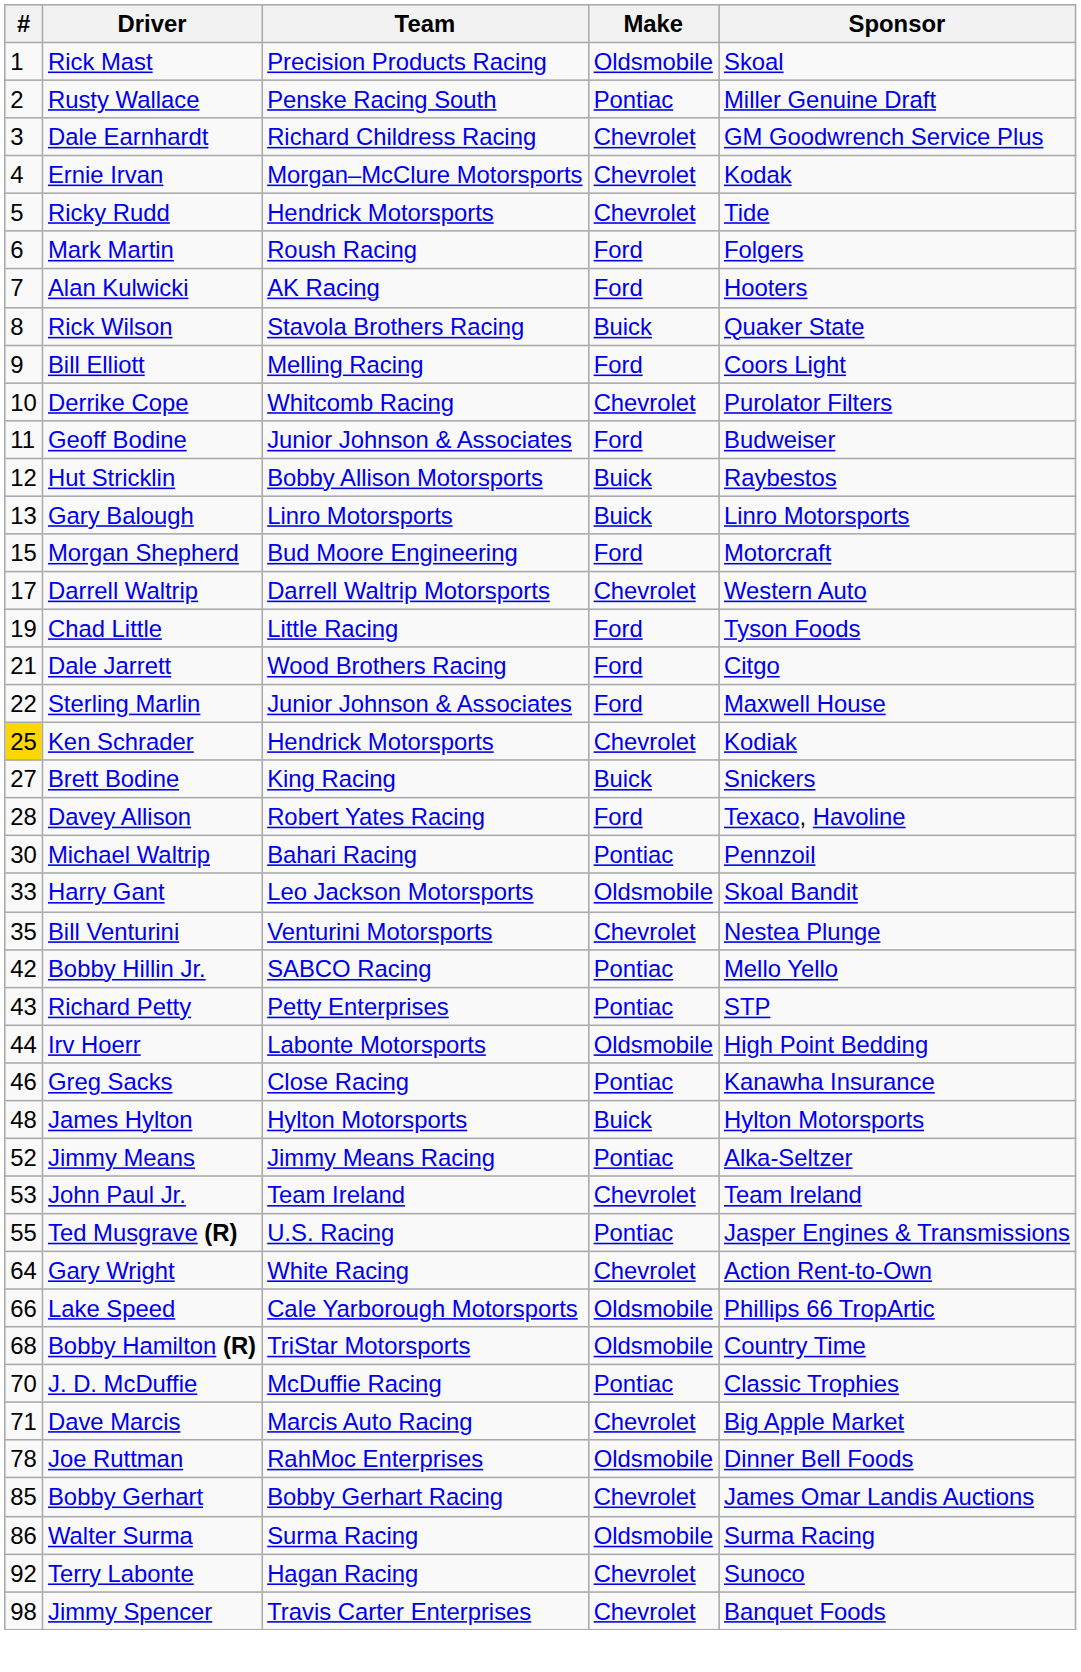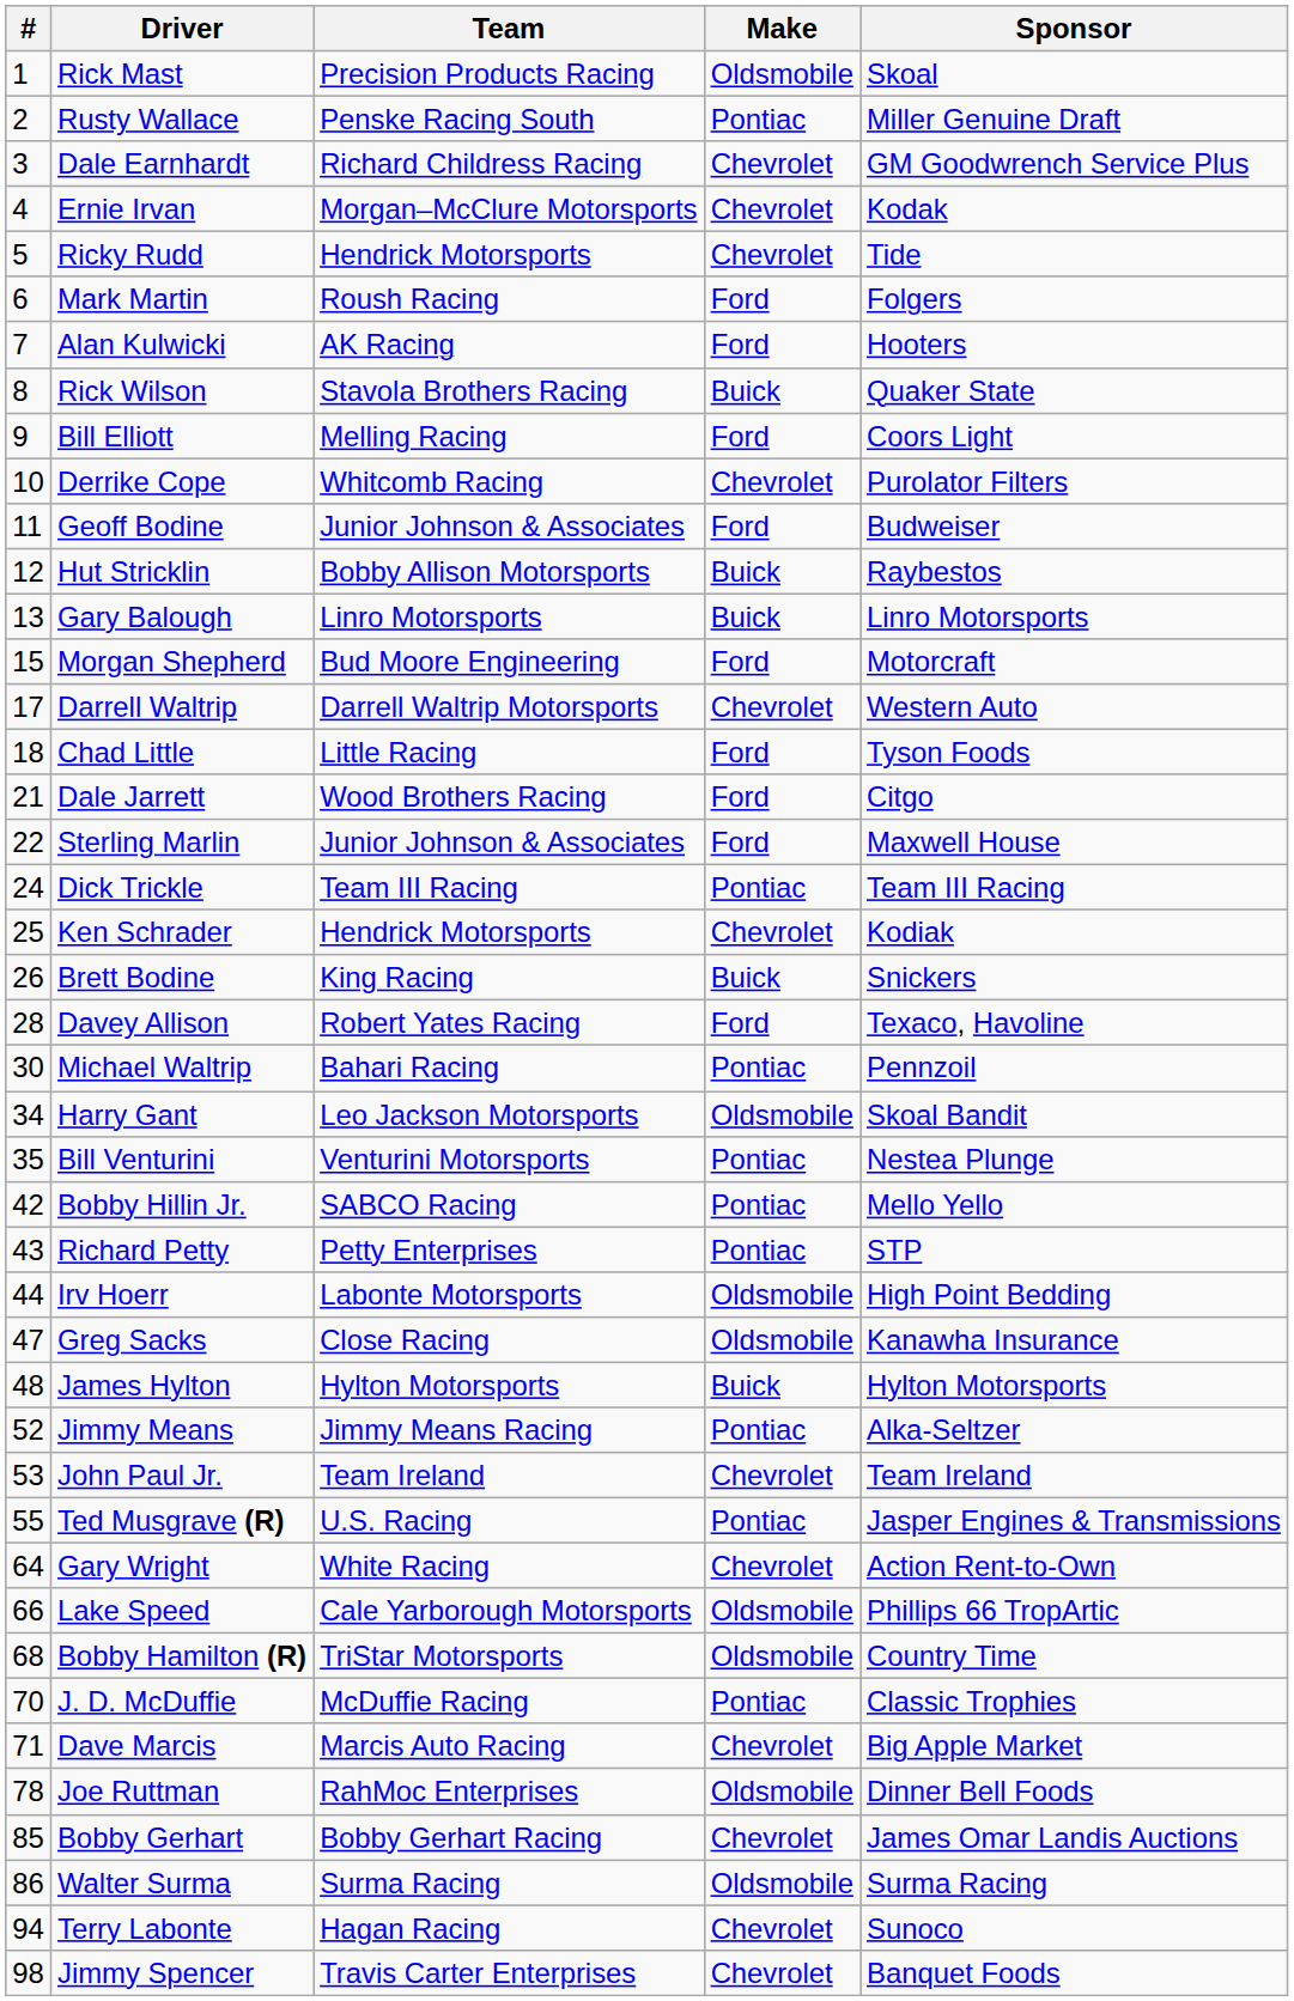Chad Little | #: 19 -> 18
+ row: 24 | Dick Trickle | Team III Racing | Pontiac | Team III Racing
Ken Schrader | #: gold background -> no background
Brett Bodine | #: 27 -> 26
Harry Gant | #: 33 -> 34
Bill Venturini | Make: Chevrolet -> Pontiac
Greg Sacks | #: 46 -> 47
Greg Sacks | Make: Pontiac -> Oldsmobile
Terry Labonte | #: 92 -> 94
